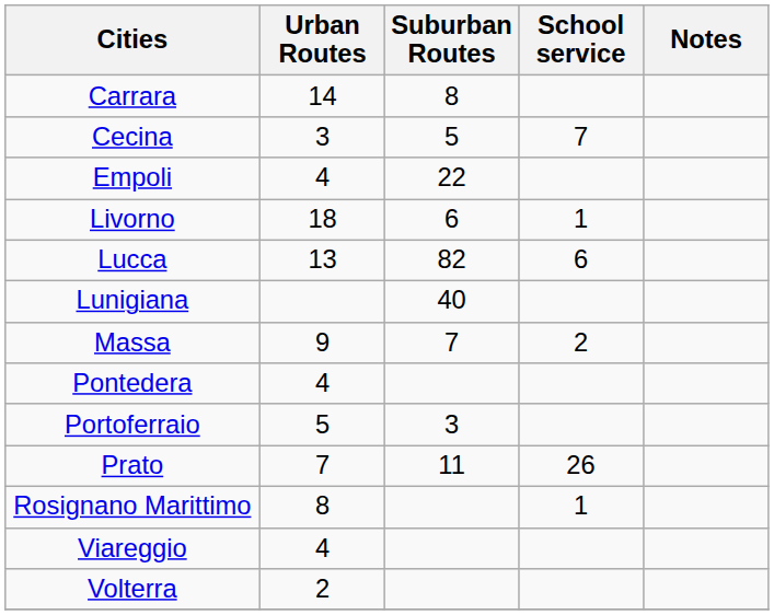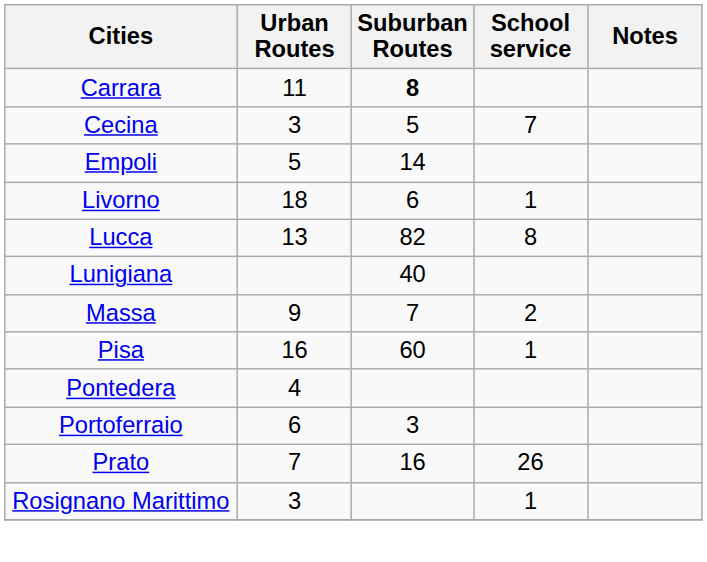Carrara | Urban Routes: 14 -> 11
Carrara | Suburban Routes: normal -> bold
Empoli | Urban Routes: 4 -> 5
Empoli | Suburban Routes: 22 -> 14
Lucca | School service: 6 -> 8
+ row: Pisa | 16 | 60 | 1
Portoferraio | Urban Routes: 5 -> 6
Prato | Suburban Routes: 11 -> 16
Rosignano Marittimo | Urban Routes: 8 -> 3
- row: Viareggio | 4
- row: Volterra | 2
